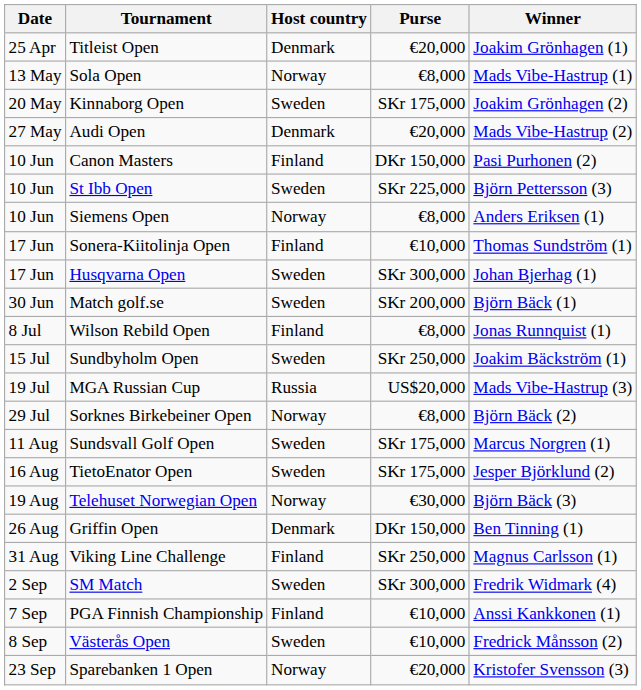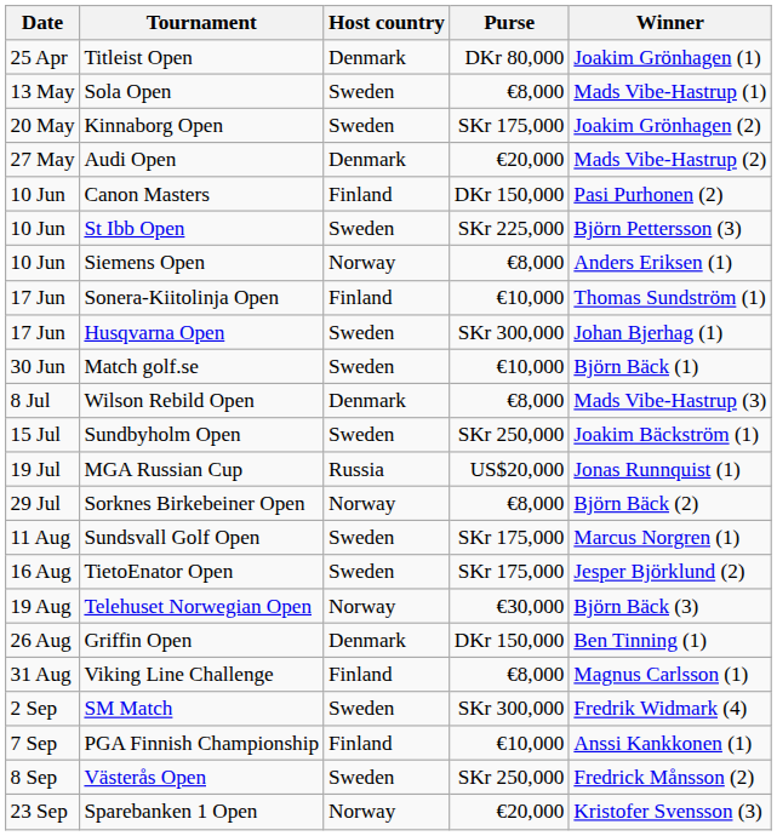Titleist Open | Purse: €20,000 -> DKr 80,000
Sola Open | Host country: Norway -> Sweden
Match golf.se | Purse: SKr 200,000 -> €10,000
Wilson Rebild Open | Host country: Finland -> Denmark
Wilson Rebild Open | Winner: Jonas Runnquist (1) -> Mads Vibe-Hastrup (3)
MGA Russian Cup | Winner: Mads Vibe-Hastrup (3) -> Jonas Runnquist (1)
Viking Line Challenge | Purse: SKr 250,000 -> €8,000
Västerås Open | Purse: €10,000 -> SKr 250,000
